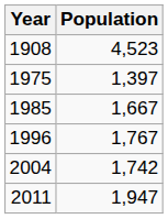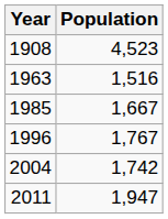+ row: 1963 | 1,516
- row: 1975 | 1,397
